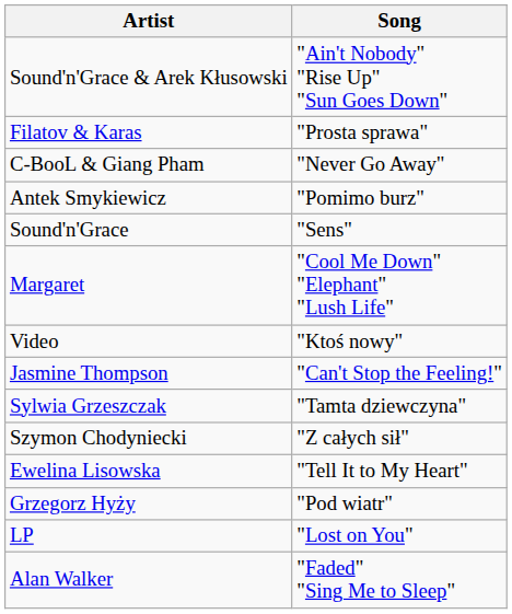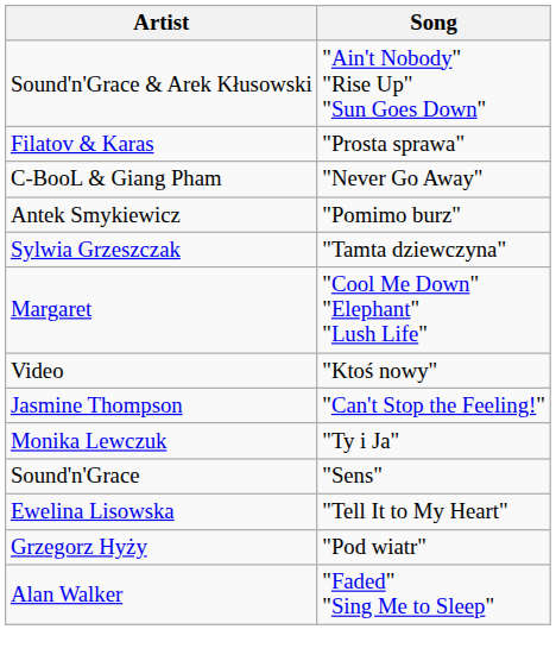rows swapped: Sylwia Grzeszczak <-> Sound'n'Grace
+ row: Monika Lewczuk | "Ty i Ja"
- row: Szymon Chodyniecki | "Z całych sił"
- row: LP | "Lost on You"
